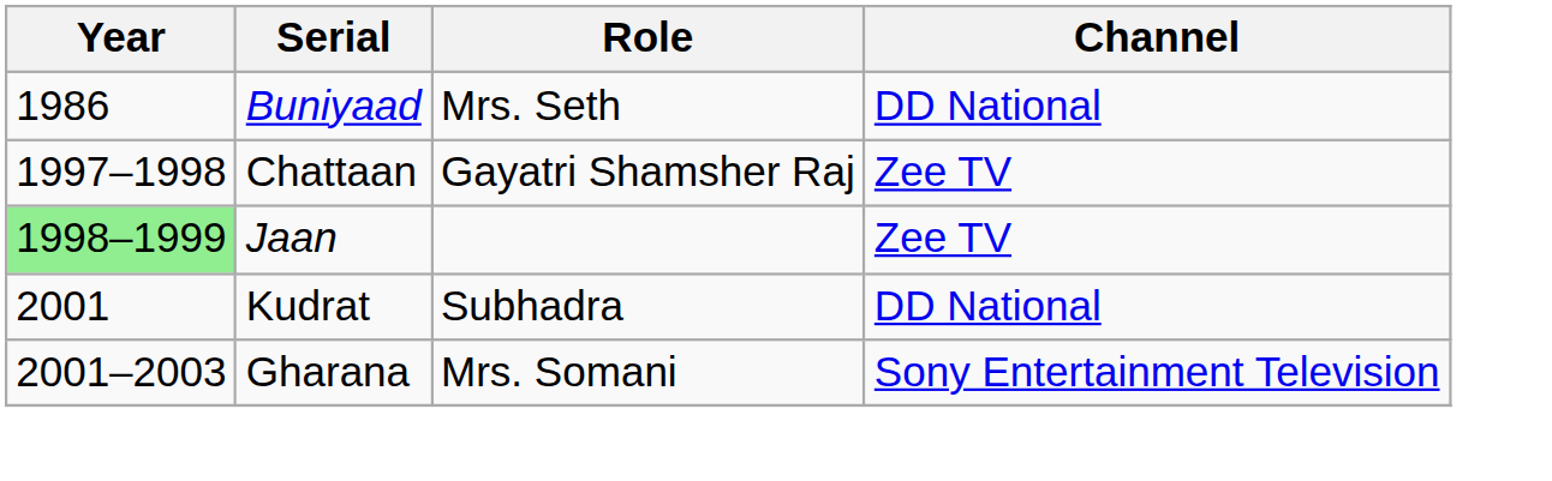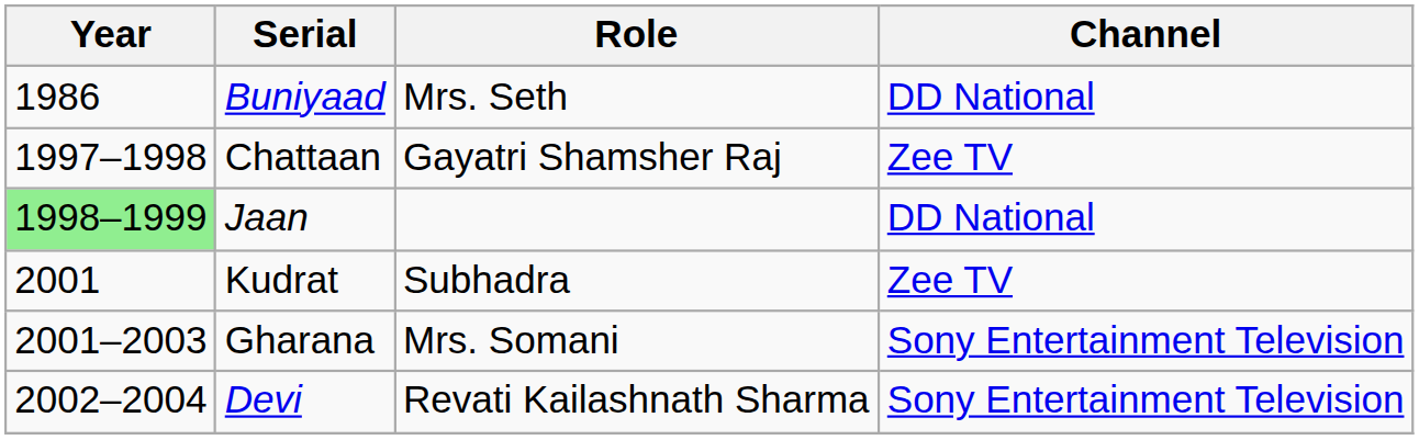Jaan | Channel: Zee TV -> DD National
Kudrat | Channel: DD National -> Zee TV
+ row: 2002–2004 | Devi | Revati Kailashnath Sharma | Sony Entertainment Television
